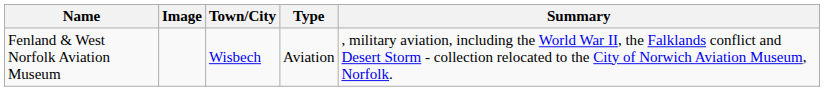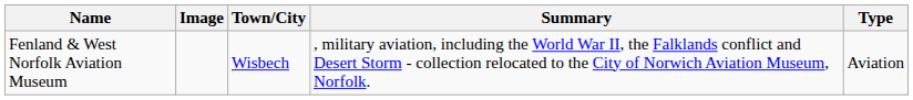columns swapped: Type <-> Summary
